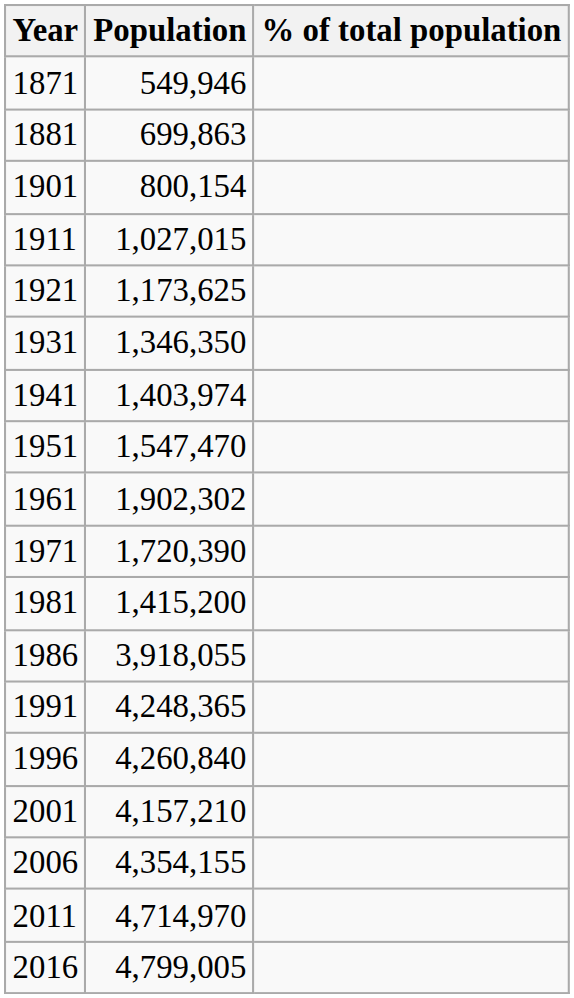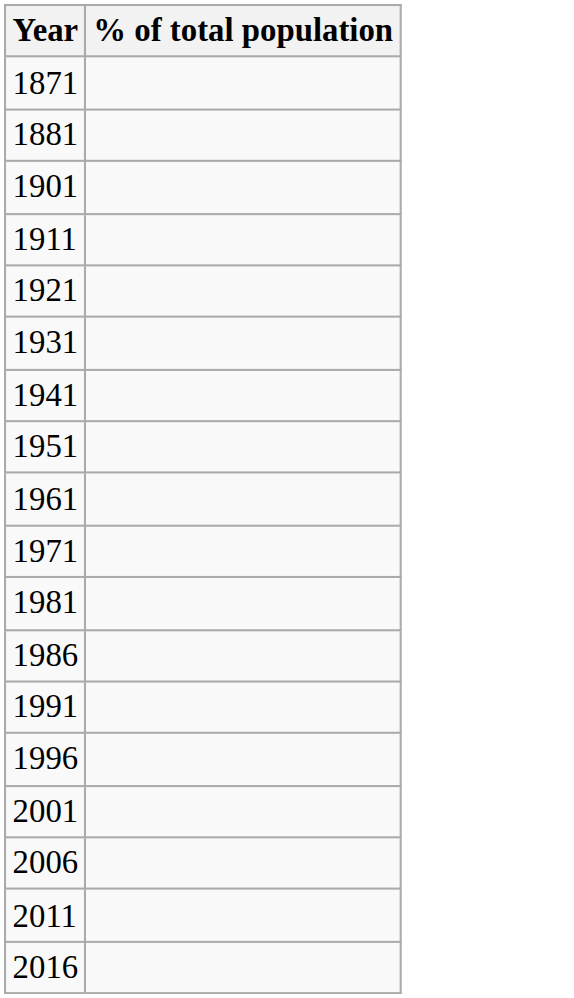- column: Population | 549,946 | 699,863 | 800,154 | 1,027,015 | 1,173,625 | 1,346,350 | 1,403,974 | 1,547,470 | 1,902,302 | 1,720,390 | 1,415,200 | 3,918,055 | 4,248,365 | 4,260,840 | 4,157,210 | 4,354,155 | 4,714,970 | 4,799,005
